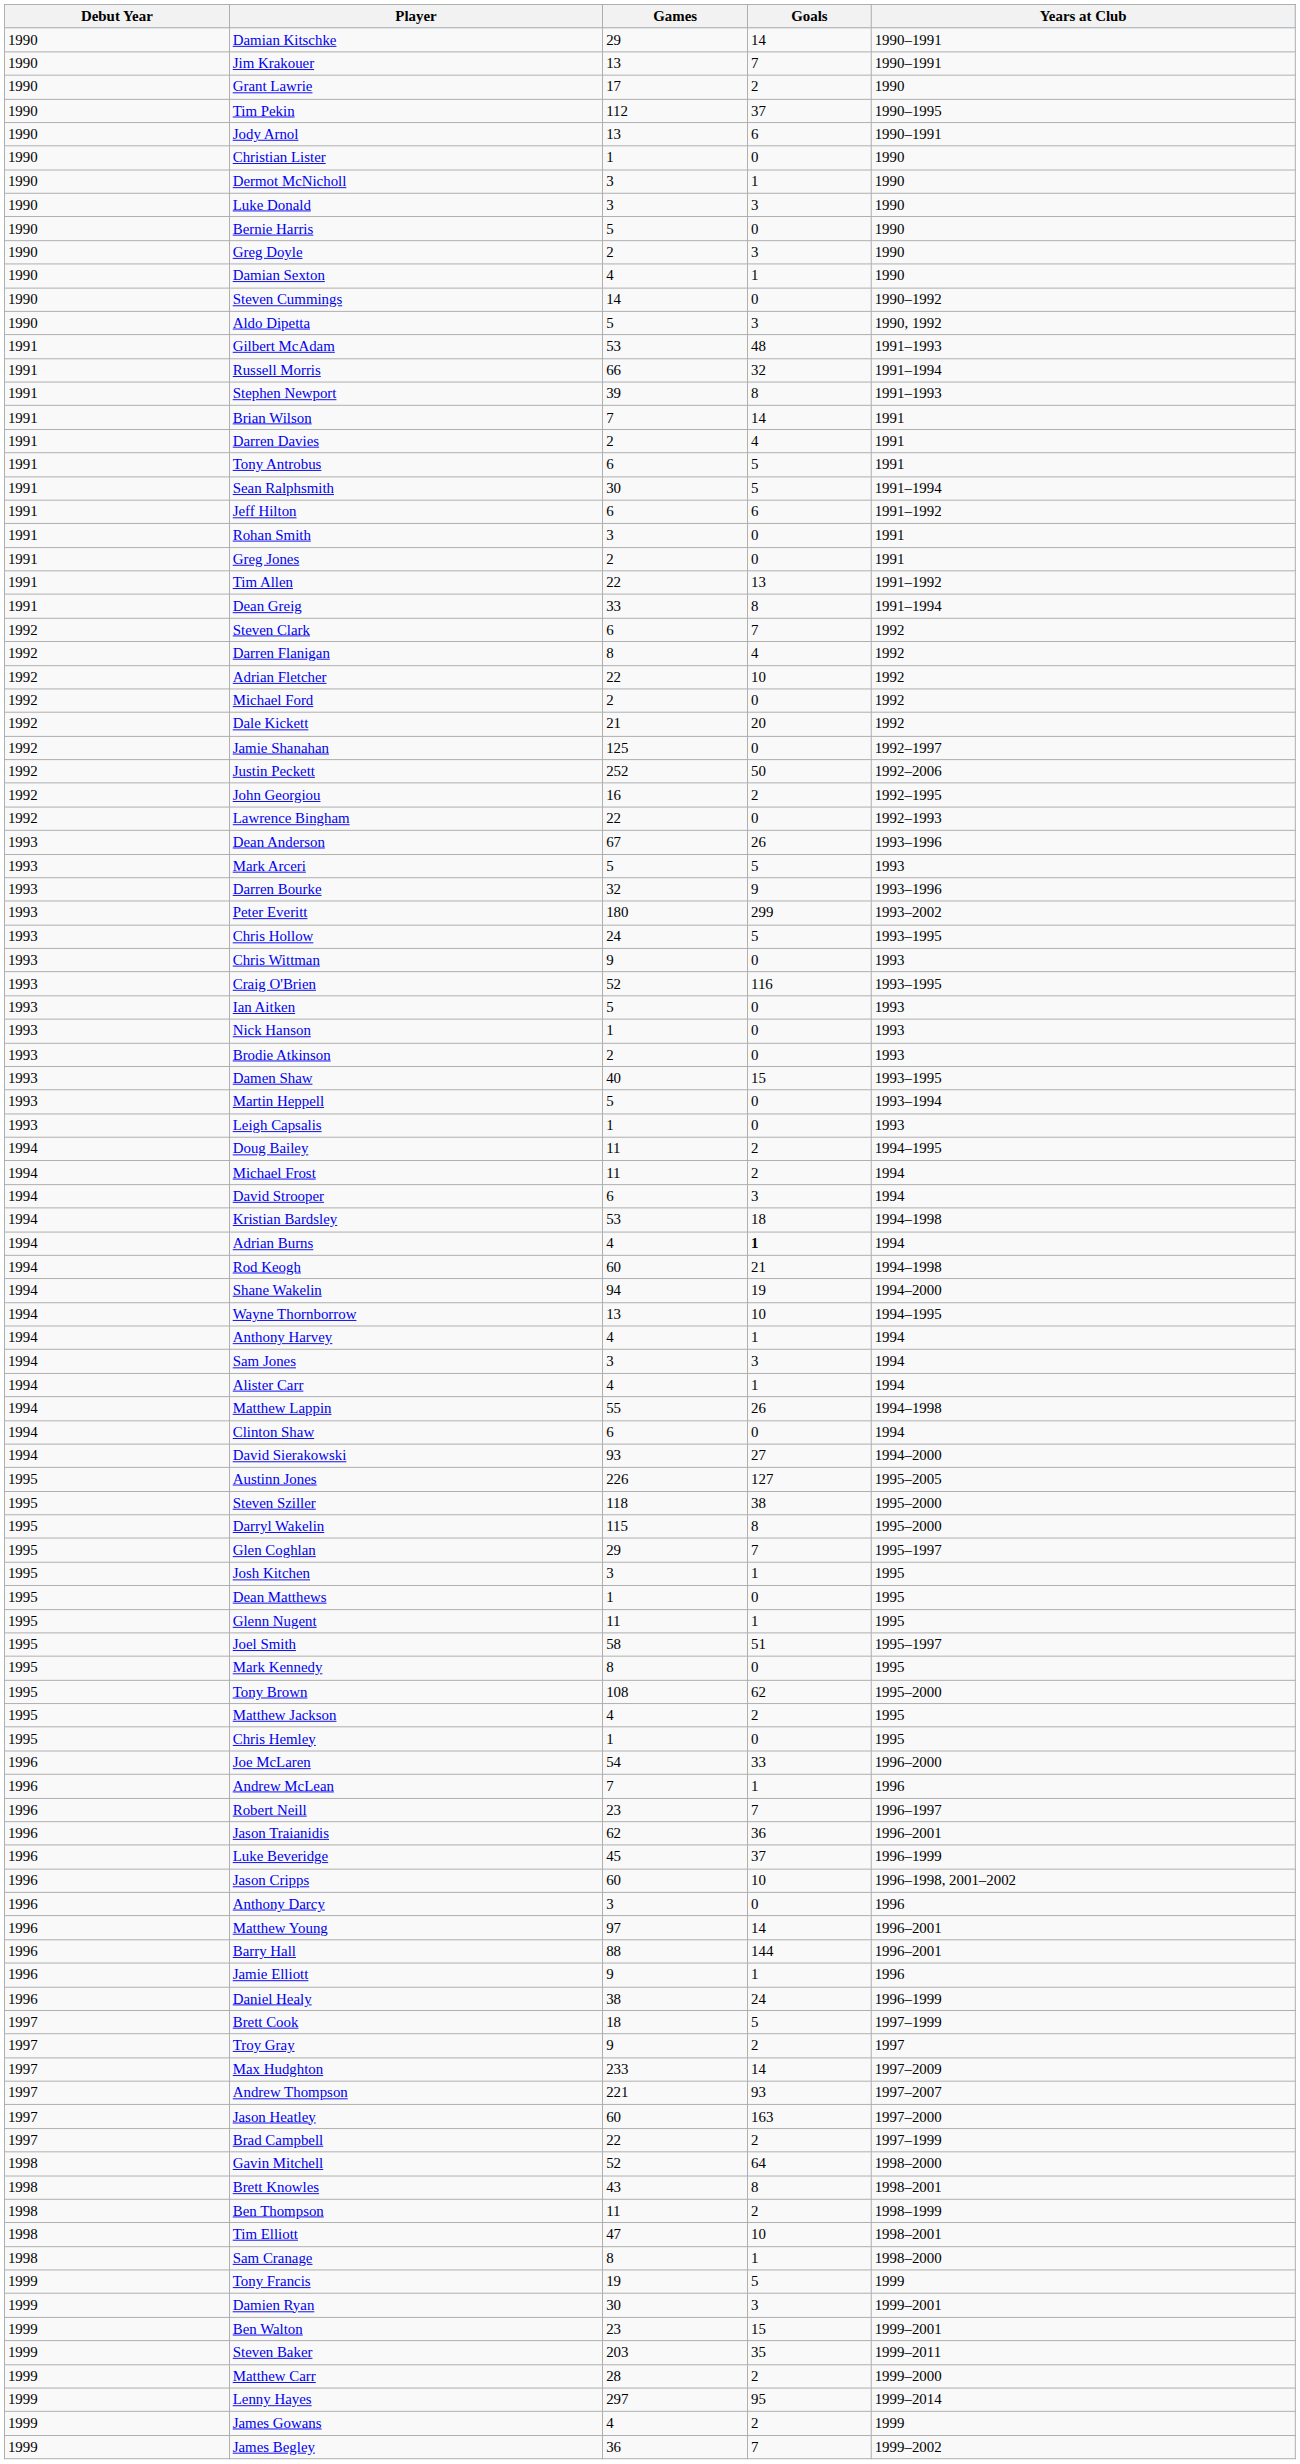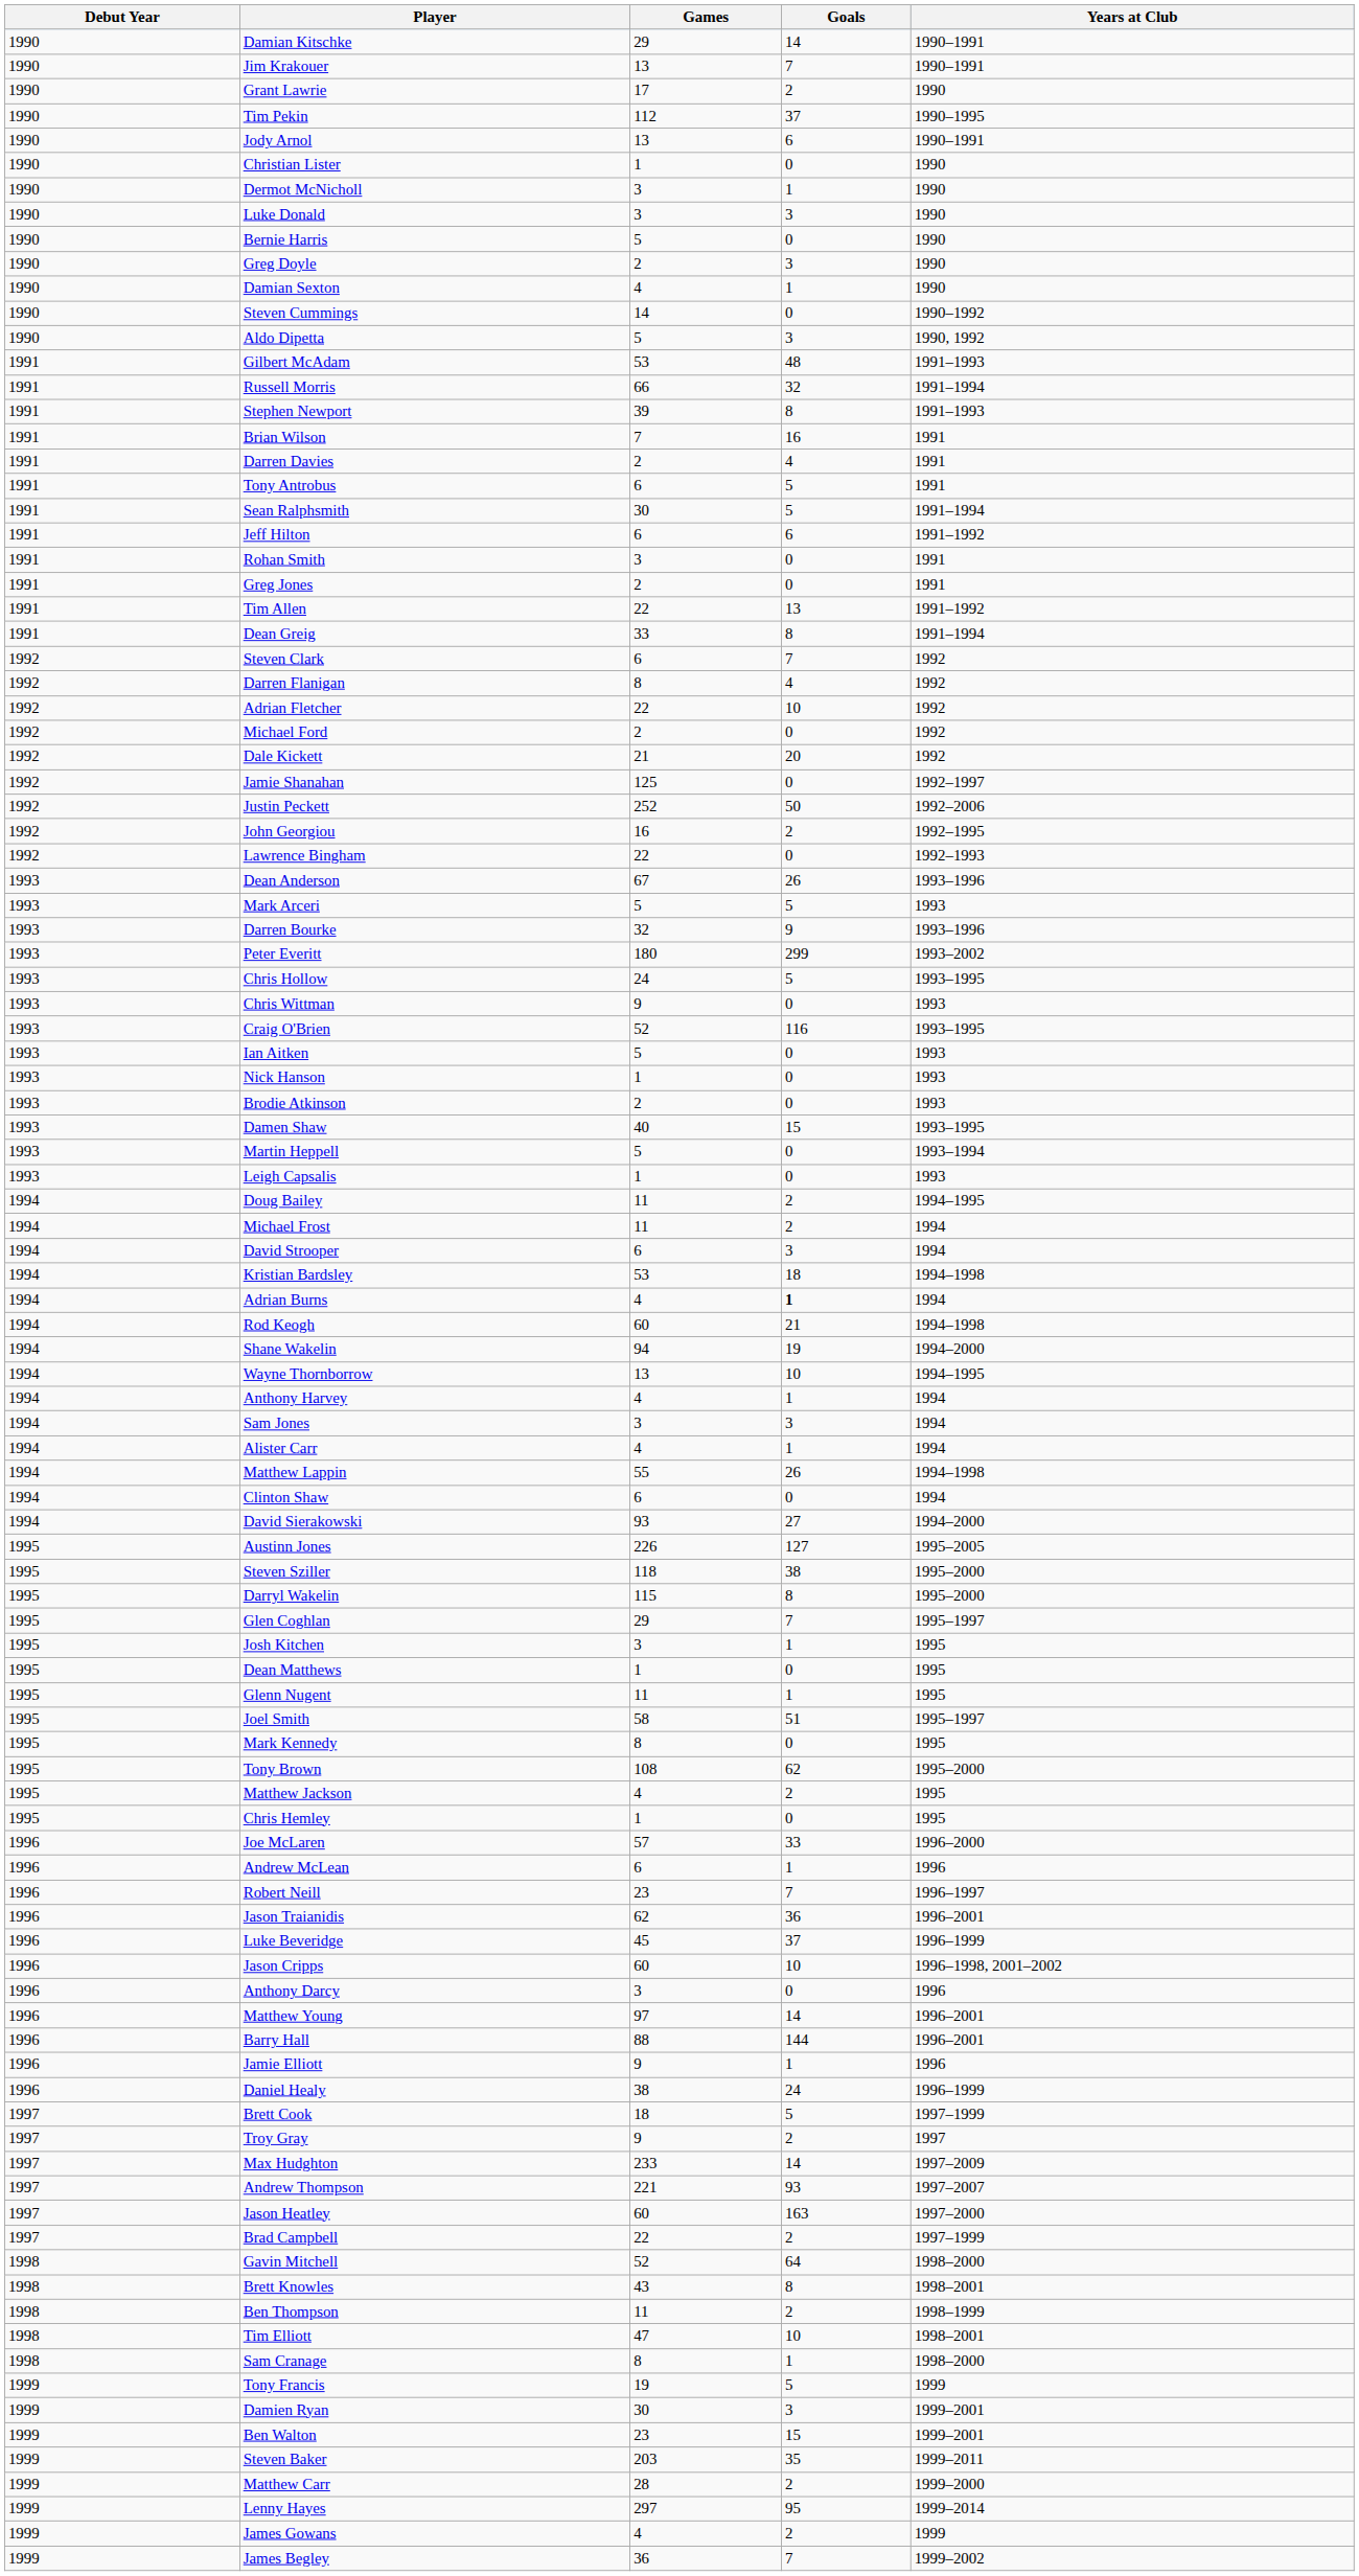Brian Wilson | Goals: 14 -> 16
Joe McLaren | Games: 54 -> 57
Andrew McLean | Games: 7 -> 6
